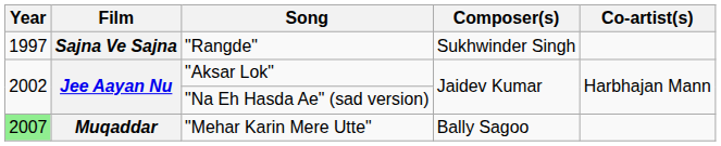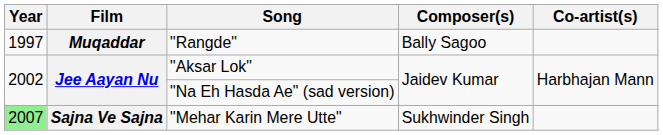"Rangde" | Film: Sajna Ve Sajna -> Muqaddar
"Rangde" | Composer(s): Sukhwinder Singh -> Bally Sagoo
"Mehar Karin Mere Utte" | Film: Muqaddar -> Sajna Ve Sajna
"Mehar Karin Mere Utte" | Composer(s): Bally Sagoo -> Sukhwinder Singh
